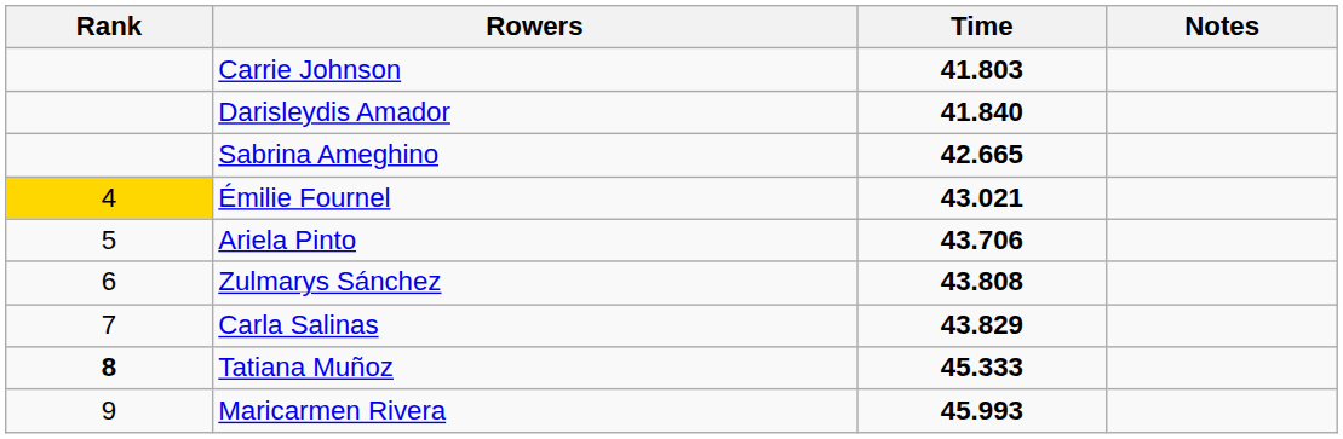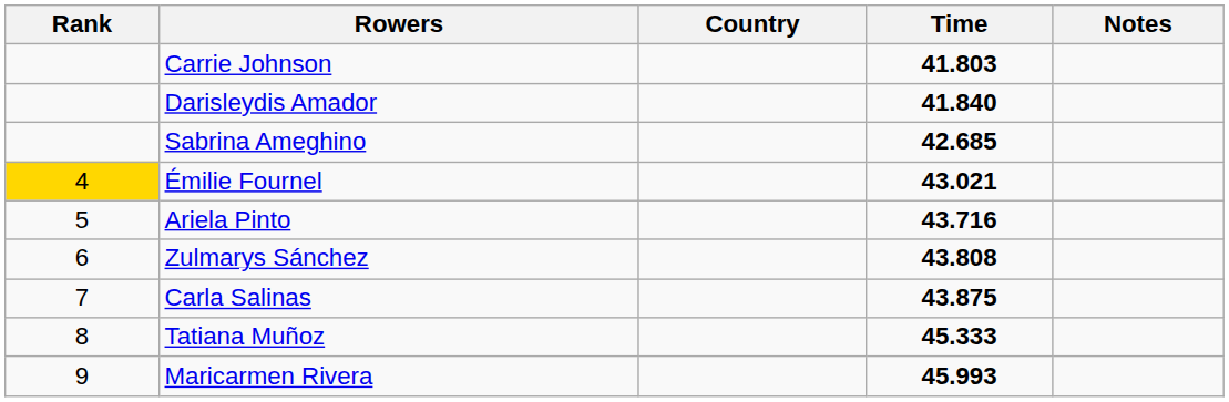+ column: Country
Sabrina Ameghino | Time: 42.665 -> 42.685
Ariela Pinto | Time: 43.706 -> 43.716
Carla Salinas | Time: 43.829 -> 43.875
Tatiana Muñoz | Rank: bold -> normal
